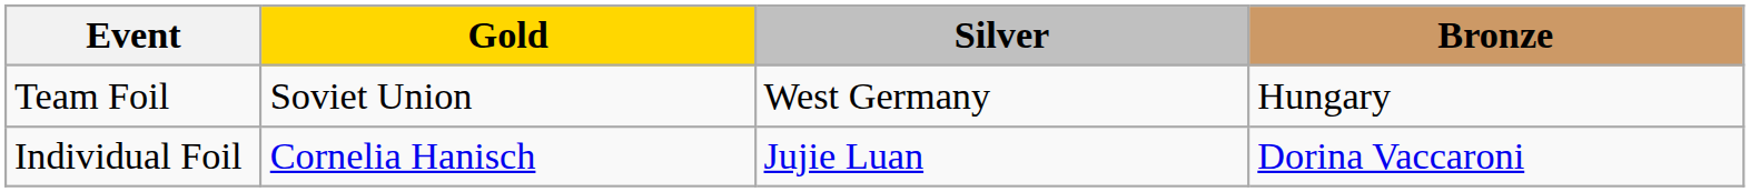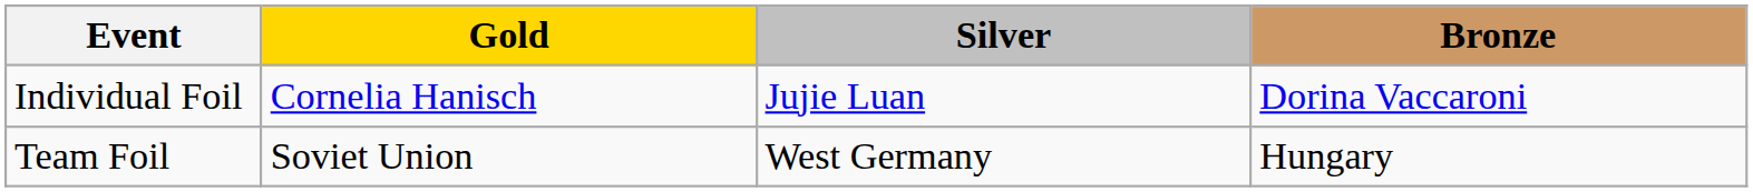rows swapped: Individual Foil <-> Team Foil
